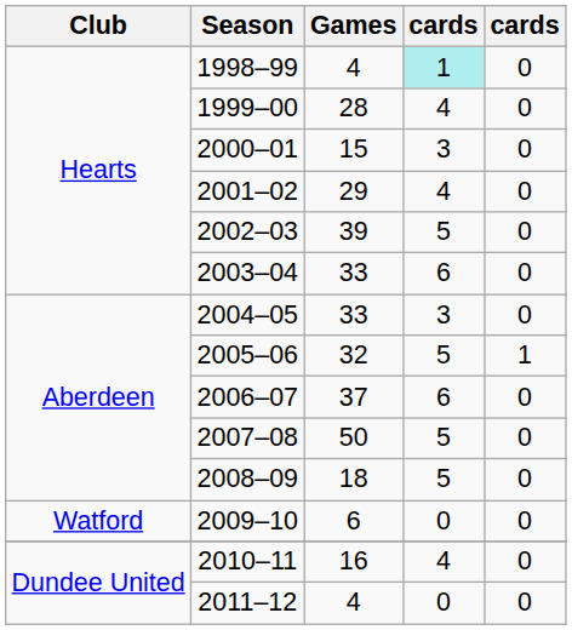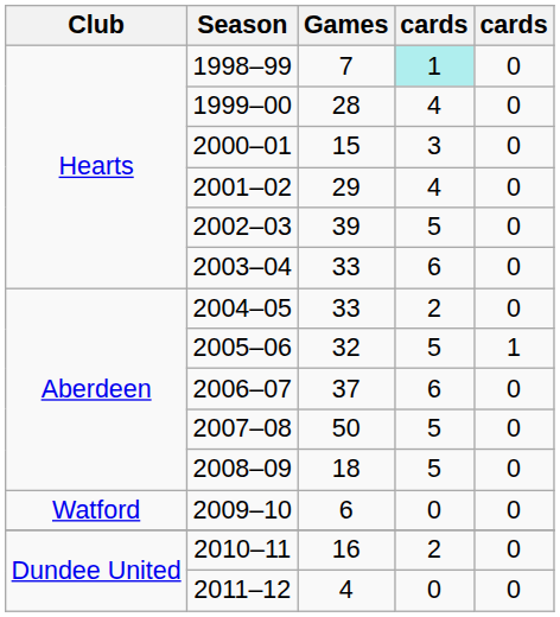1998–99 | Games: 4 -> 7
2004–05 | column 4: 3 -> 2
2010–11 | column 4: 4 -> 2
